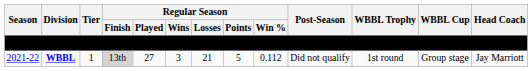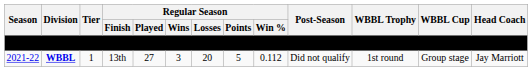2021-22 | Regular Season / Finish: lightgrey background -> no background
2021-22 | Regular Season / Losses: 21 -> 20
